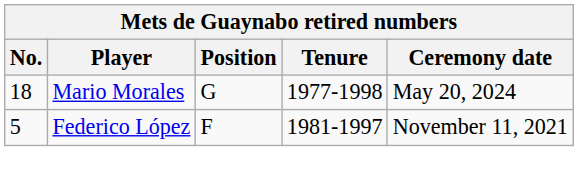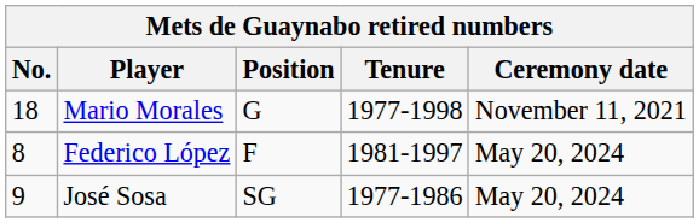Mario Morales | Ceremony date: May 20, 2024 -> November 11, 2021
Federico López | No.: 5 -> 8
Federico López | Ceremony date: November 11, 2021 -> May 20, 2024
+ row: 9 | José Sosa | SG | 1977-1986 | May 20, 2024
